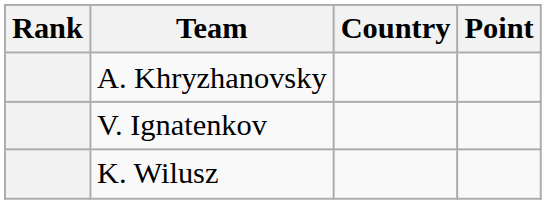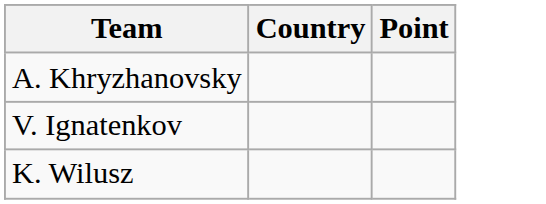- column: Rank
